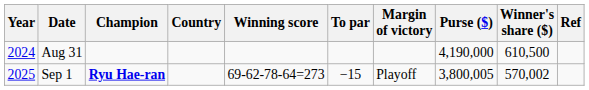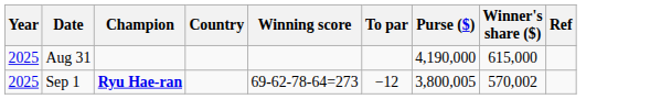- column: Margin of victory | Playoff
Aug 31 | Year: 2024 -> 2025
Aug 31 | Winner's share ($): 610,500 -> 615,000
Sep 1 | To par: −15 -> −12
